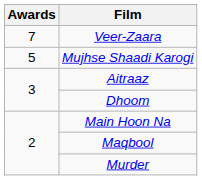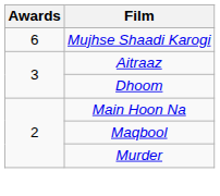- row: 7 | Veer-Zaara
Mujhse Shaadi Karogi | Awards: 5 -> 6
